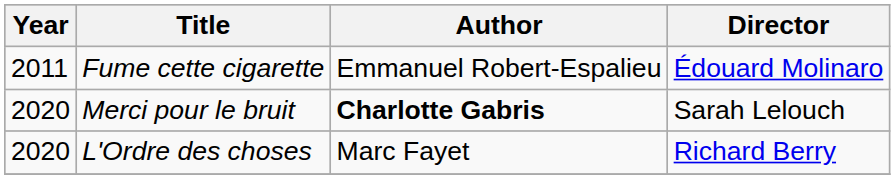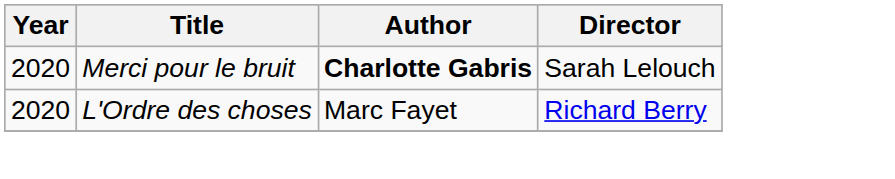- row: 2011 | Fume cette cigarette | Emmanuel Robert-Espalieu | Édouard Molinaro
